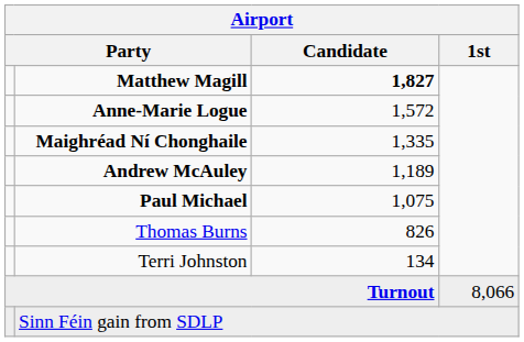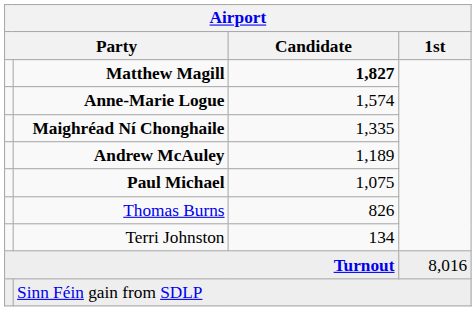Anne-Marie Logue | Airport / Candidate: 1,572 -> 1,574
Turnout | Airport / 1st: 8,066 -> 8,016
